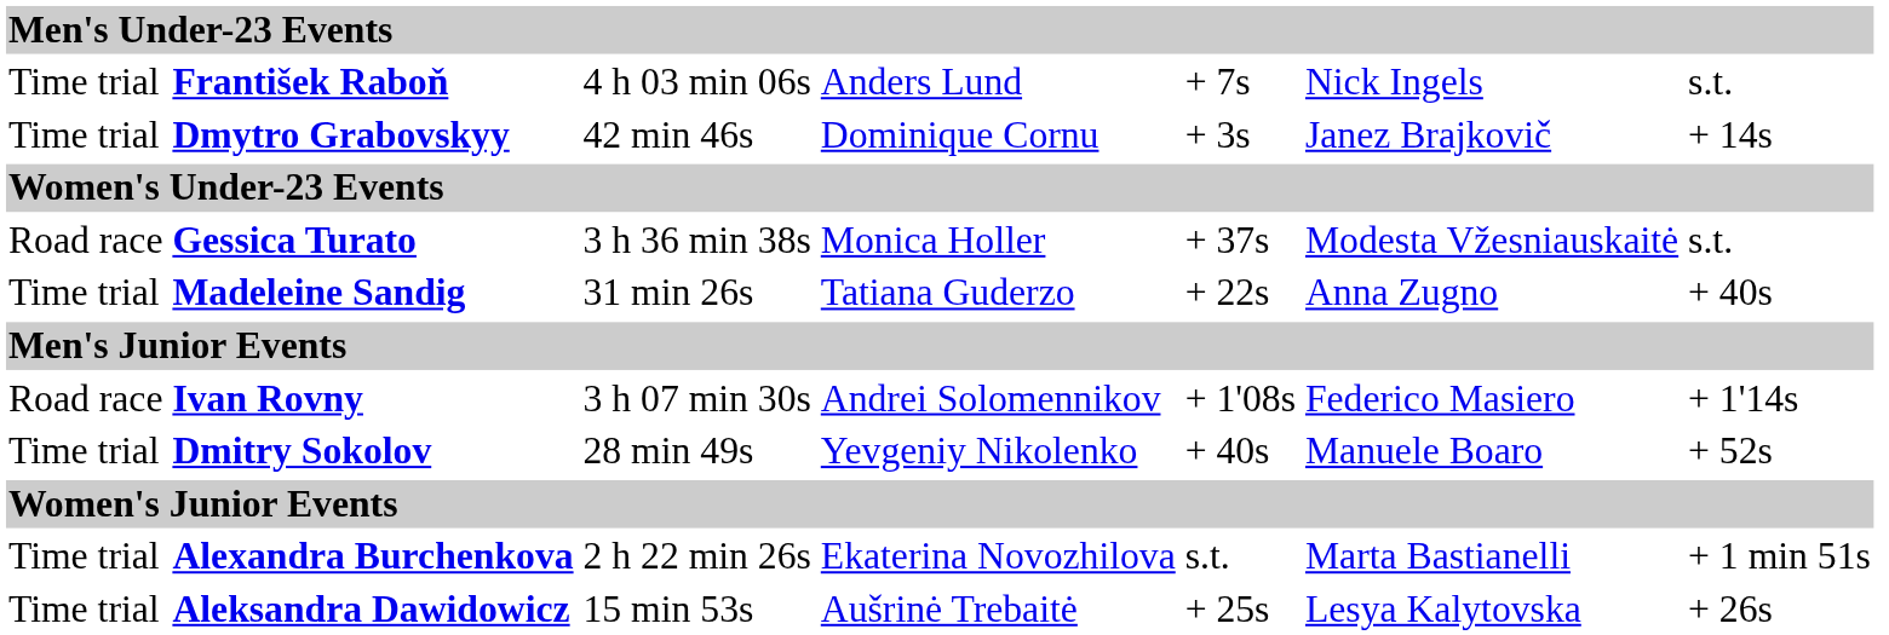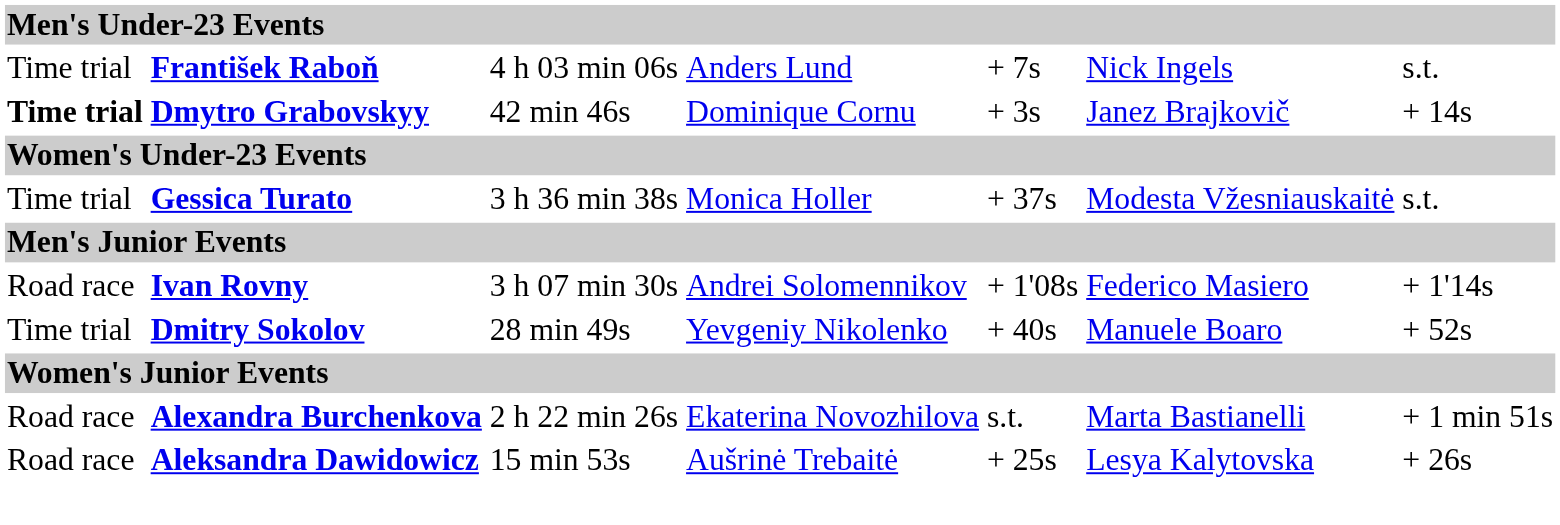Dmytro Grabovskyy | column 1: normal -> bold
Gessica Turato | column 1: Road race -> Time trial
- row: Time trial | Madeleine Sandig | 31 min 26s | Tatiana Guderzo | + 22s | Anna Zugno | + 40s
Alexandra Burchenkova | column 1: Time trial -> Road race
Aleksandra Dawidowicz | column 1: Time trial -> Road race
